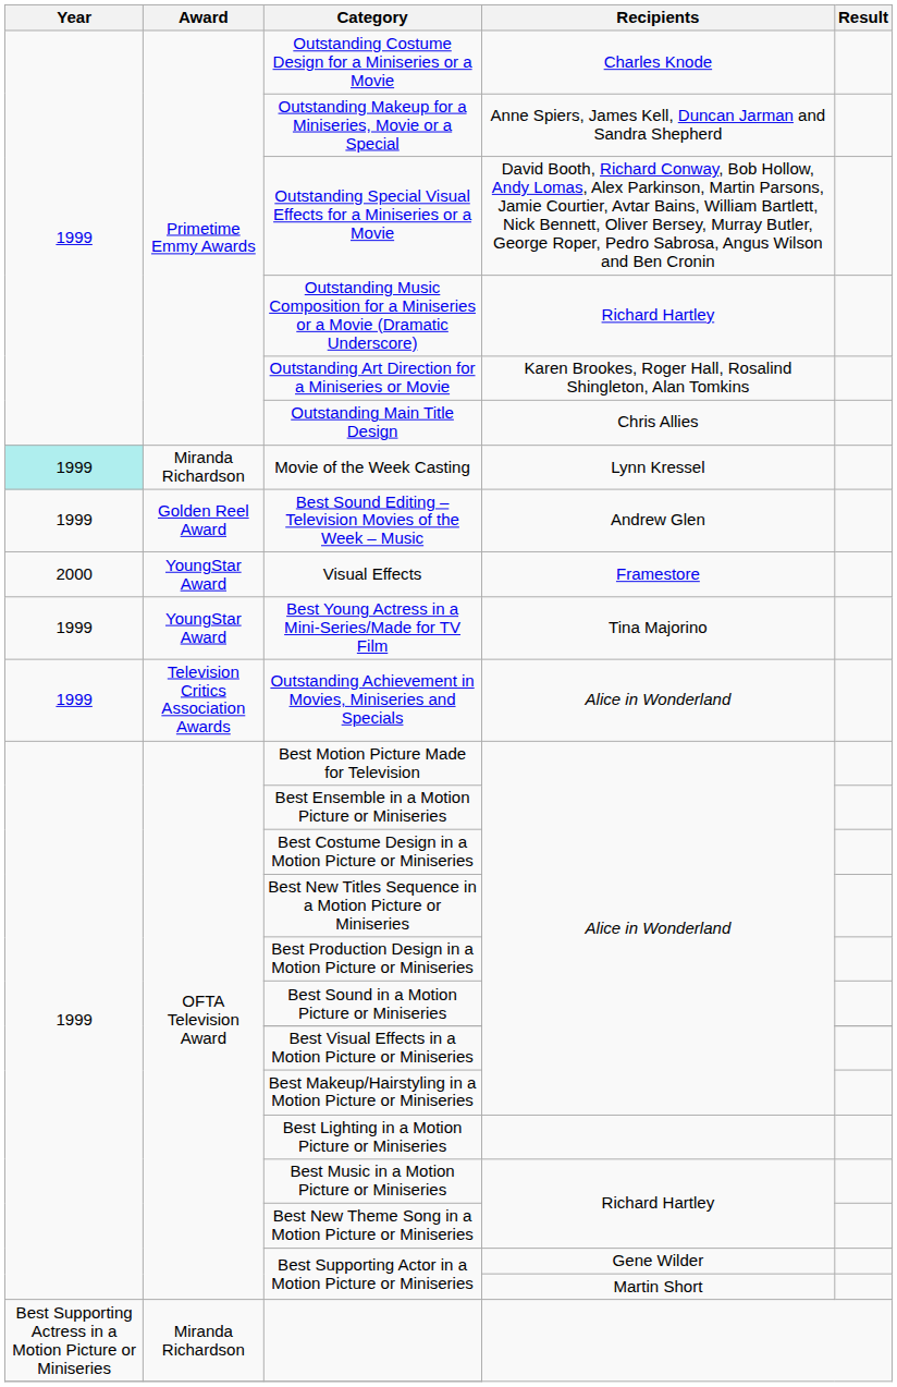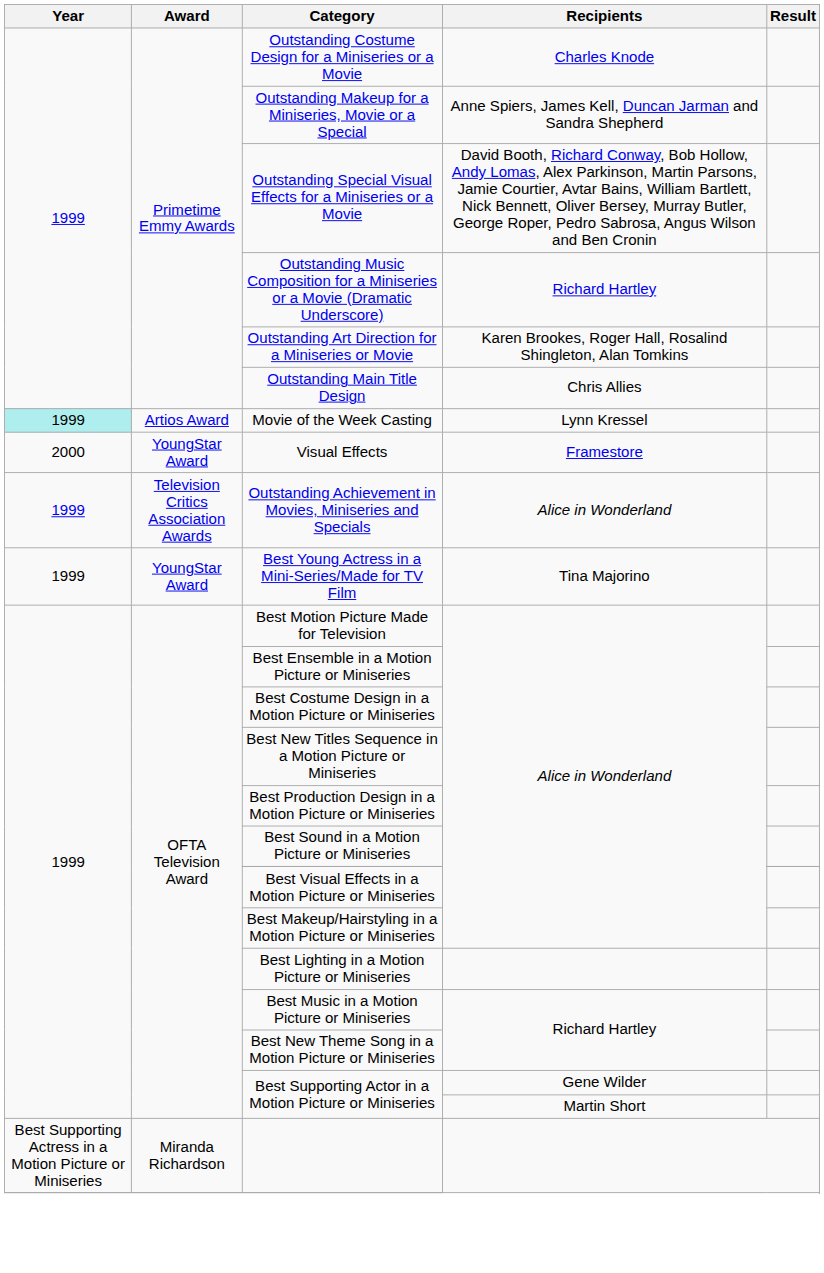Movie of the Week Casting | Award: Miranda Richardson -> Artios Award
- row: 1999 | Golden Reel Award | Best Sound Editing – Television Movies of the Week – Music | Andrew Glen
rows swapped: Outstanding Achievement in Movies, Miniseries and Specials <-> Best Young Actress in a Mini-Series/Made for TV Film
